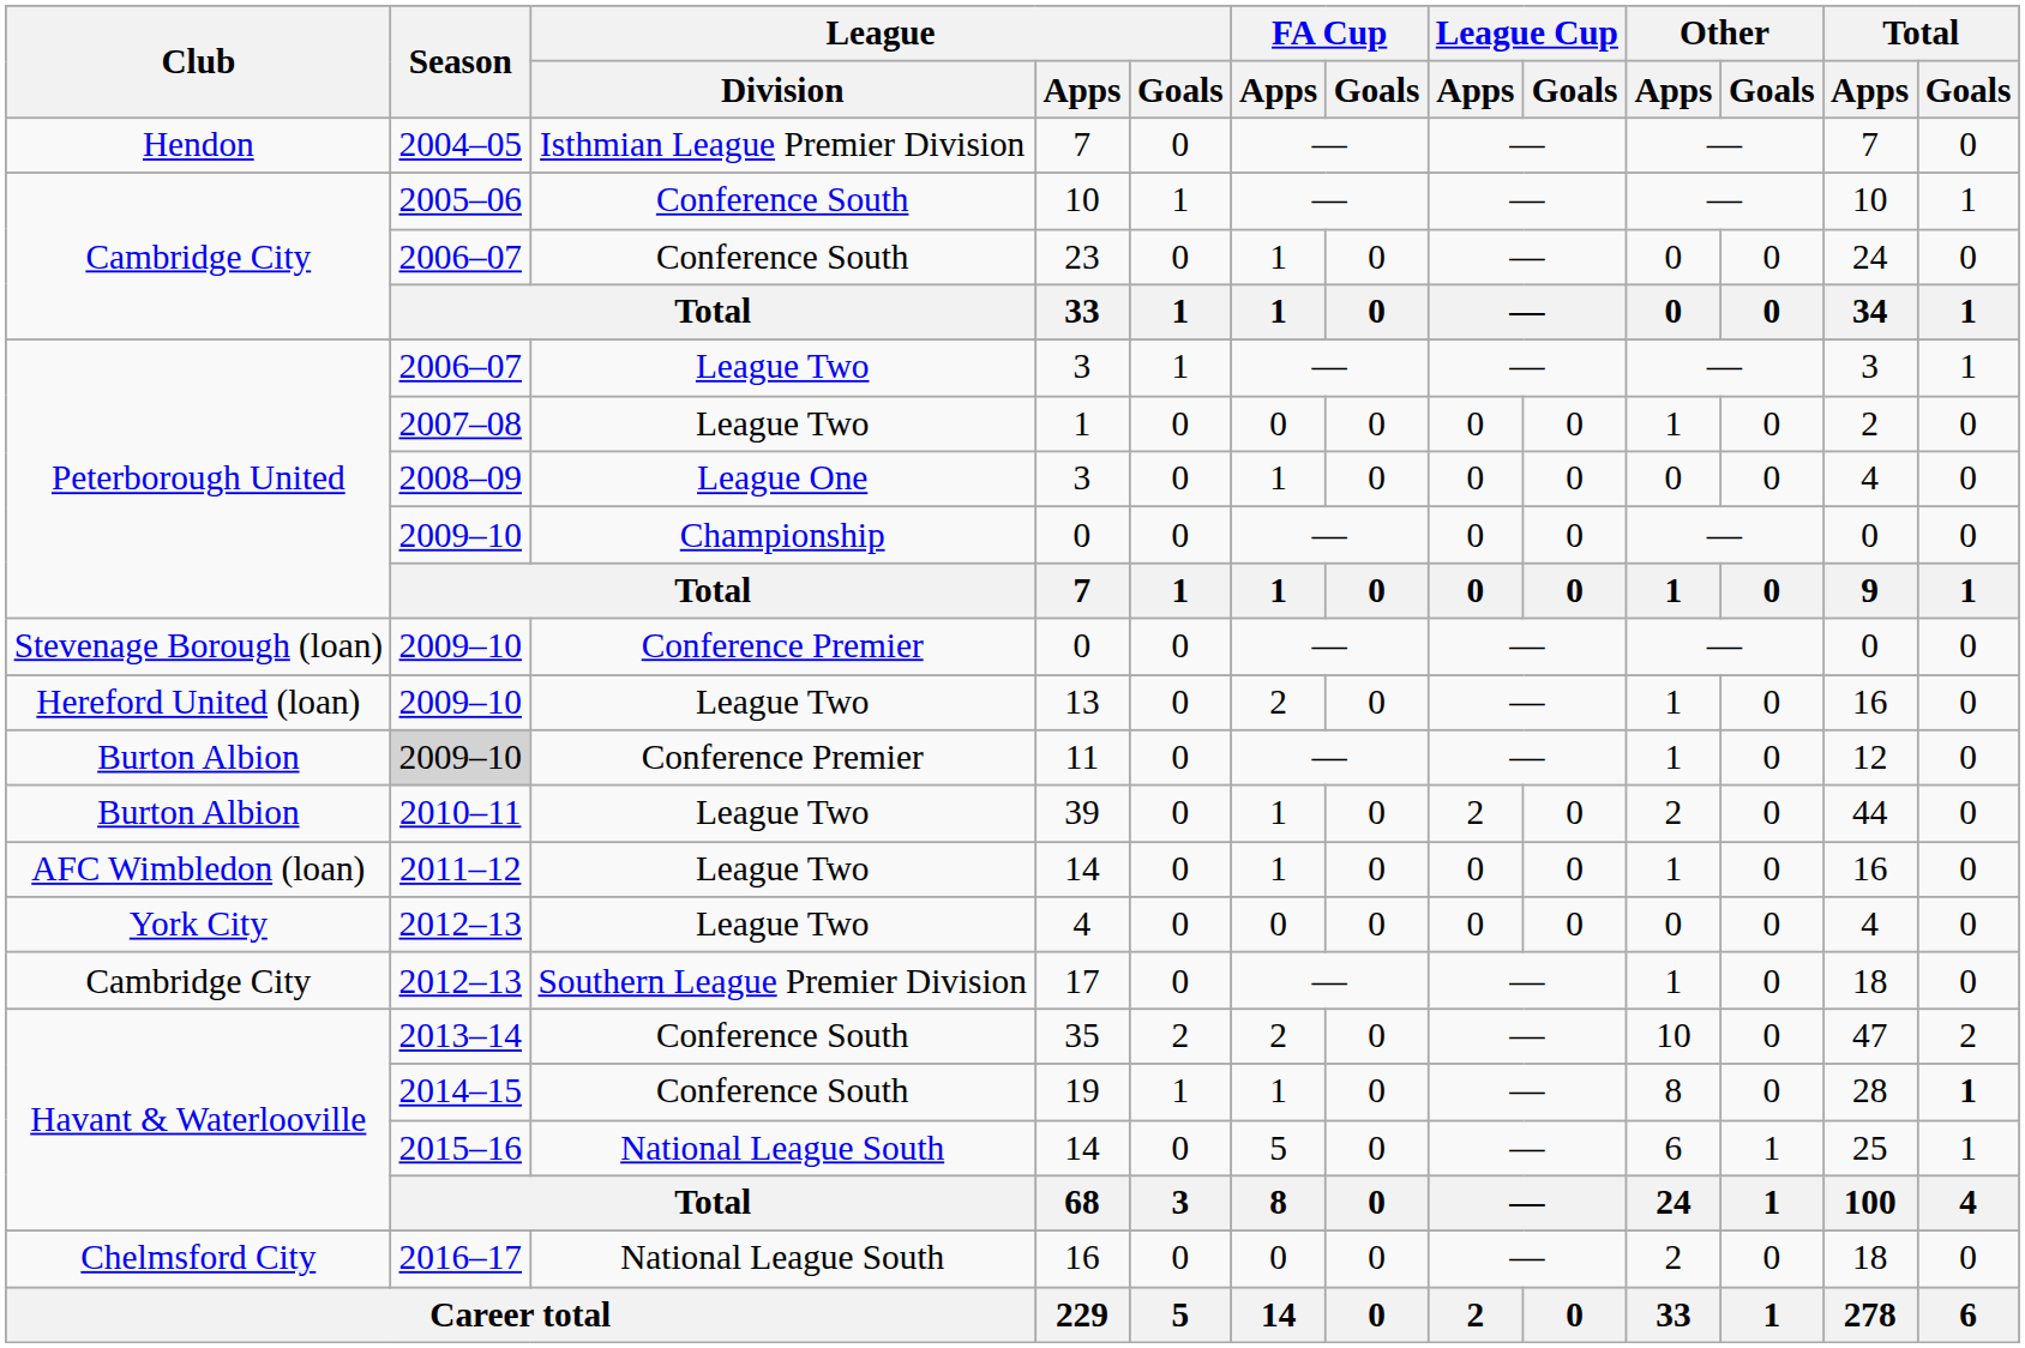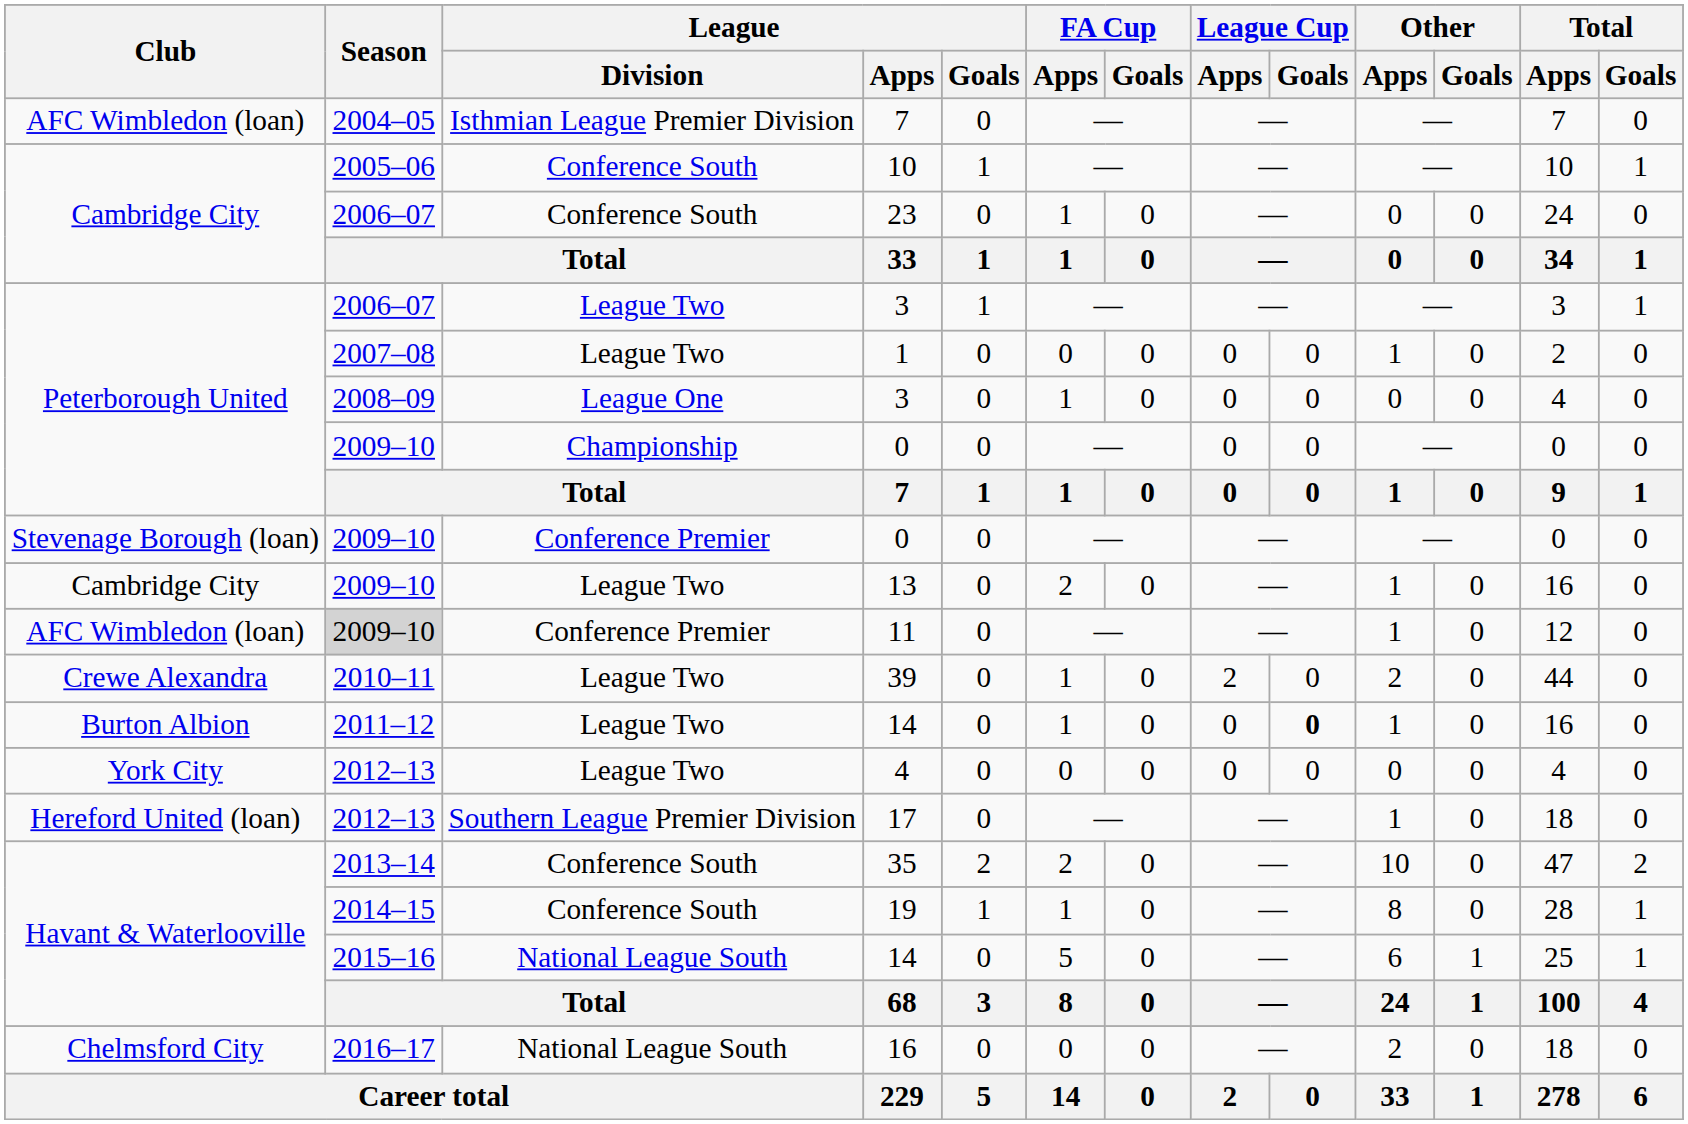Isthmian League Premier Division / 7 | Club: Hendon -> AFC Wimbledon (loan)
13 | Club: Hereford United (loan) -> Cambridge City
11 | Club: Burton Albion -> AFC Wimbledon (loan)
39 | Club: Burton Albion -> Crewe Alexandra
League Two / 14 | Club: AFC Wimbledon (loan) -> Burton Albion
League Two / 14 | League Cup / Goals: normal -> bold
17 | Club: Cambridge City -> Hereford United (loan)
19 | Total / Goals: bold -> normal
